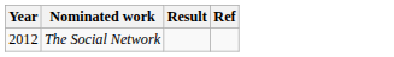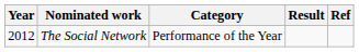+ column: Category | Performance of the Year
